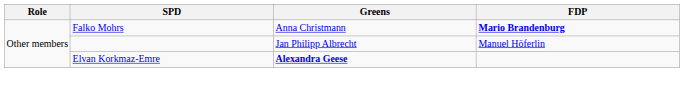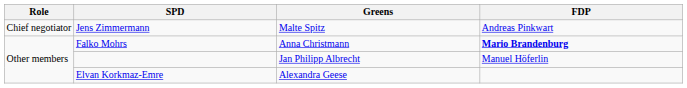+ row: Chief negotiator | Jens Zimmermann | Malte Spitz | Andreas Pinkwart
Elvan Korkmaz-Emre | Greens: bold -> normal
